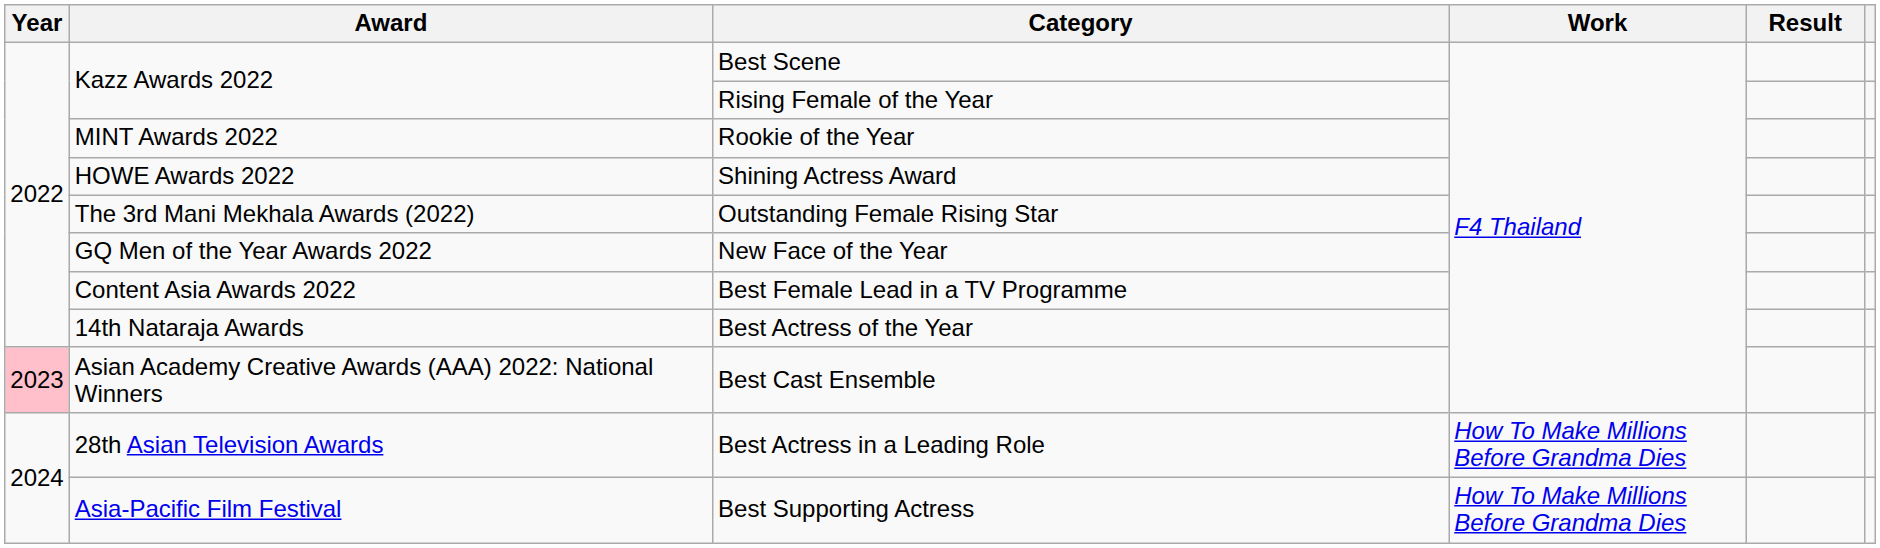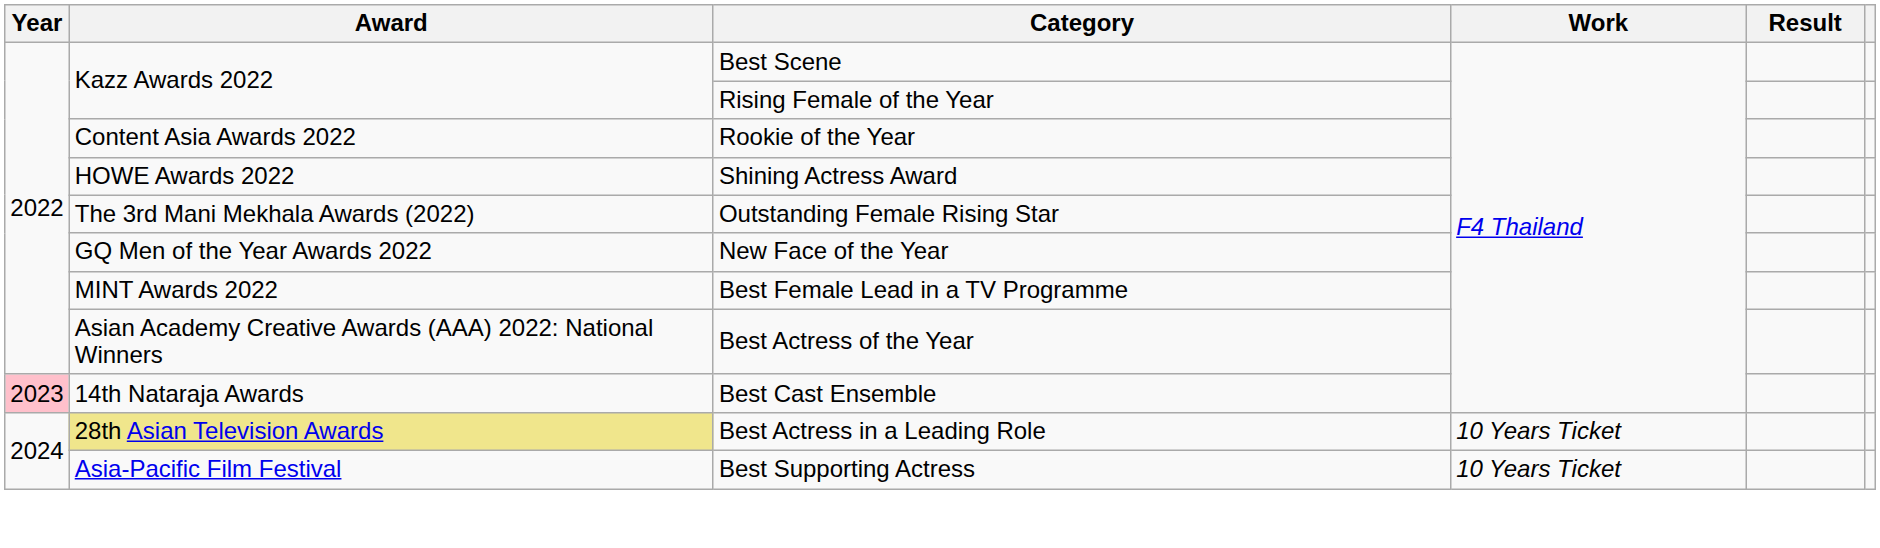Rookie of the Year | Award: MINT Awards 2022 -> Content Asia Awards 2022
Best Female Lead in a TV Programme | Award: Content Asia Awards 2022 -> MINT Awards 2022
Best Actress of the Year | Award: 14th Nataraja Awards -> Asian Academy Creative Awards (AAA) 2022: National Winners
Best Cast Ensemble | Award: Asian Academy Creative Awards (AAA) 2022: National Winners -> 14th Nataraja Awards
Best Actress in a Leading Role | Award: no background -> khaki background
Best Actress in a Leading Role | Work: How To Make Millions Before Grandma Dies -> 10 Years Ticket
Best Supporting Actress | Work: How To Make Millions Before Grandma Dies -> 10 Years Ticket
